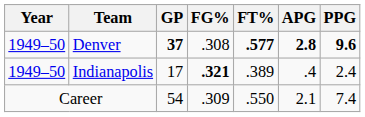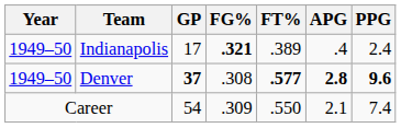rows swapped: Indianapolis <-> Denver
